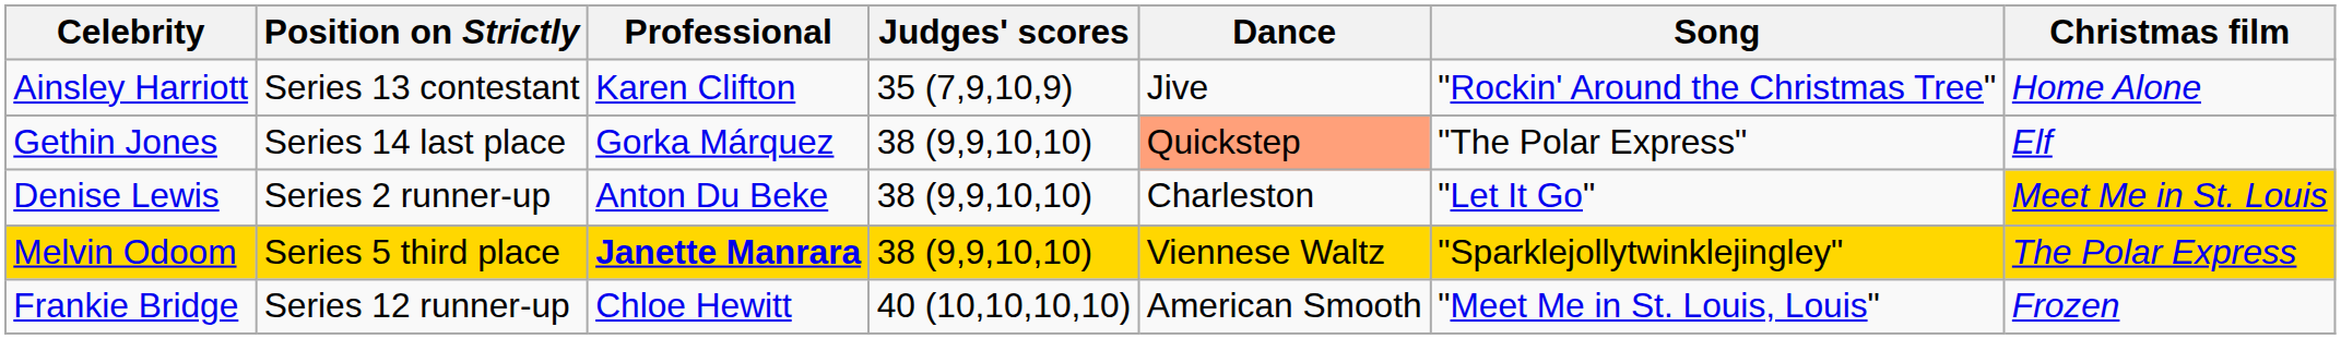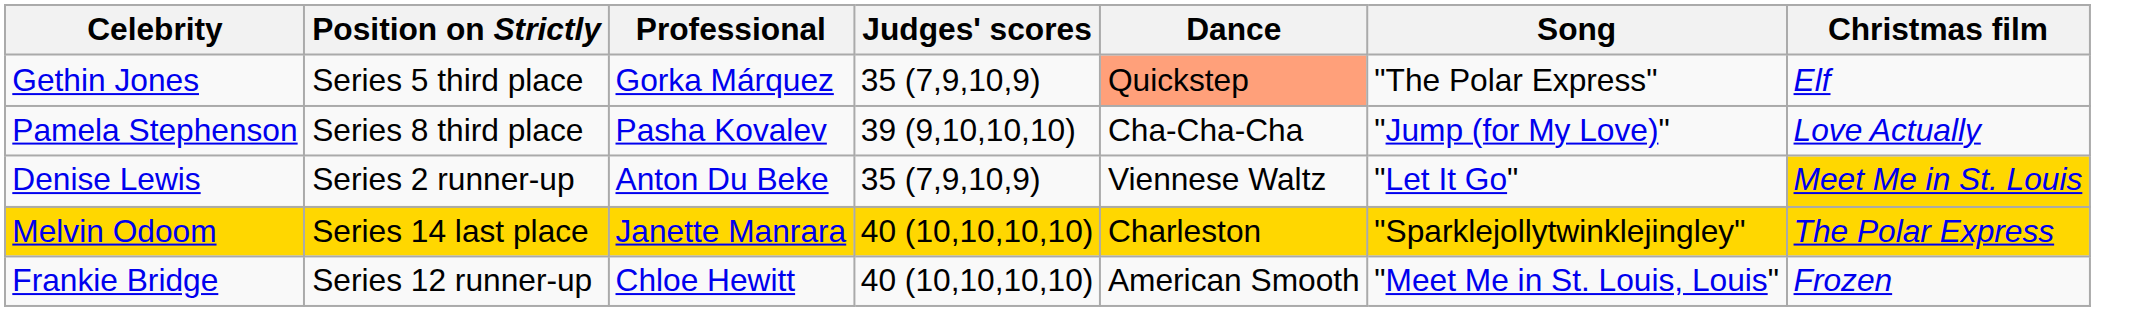- row: Ainsley Harriott | Series 13 contestant | Karen Clifton | 35 (7,9,10,9) | Jive | "Rockin' Around the Christmas Tree" | Home Alone
Gethin Jones | Position on Strictly: Series 14 last place -> Series 5 third place
Gethin Jones | Judges' scores: 38 (9,9,10,10) -> 35 (7,9,10,9)
+ row: Pamela Stephenson | Series 8 third place | Pasha Kovalev | 39 (9,10,10,10) | Cha-Cha-Cha | "Jump (for My Love)" | Love Actually
Denise Lewis | Judges' scores: 38 (9,9,10,10) -> 35 (7,9,10,9)
Denise Lewis | Dance: Charleston -> Viennese Waltz
Melvin Odoom | Position on Strictly: Series 5 third place -> Series 14 last place
Melvin Odoom | Professional: bold -> normal
Melvin Odoom | Judges' scores: 38 (9,9,10,10) -> 40 (10,10,10,10)
Melvin Odoom | Dance: Viennese Waltz -> Charleston
